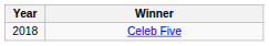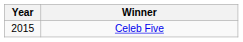Celeb Five | Year: 2018 -> 2015
